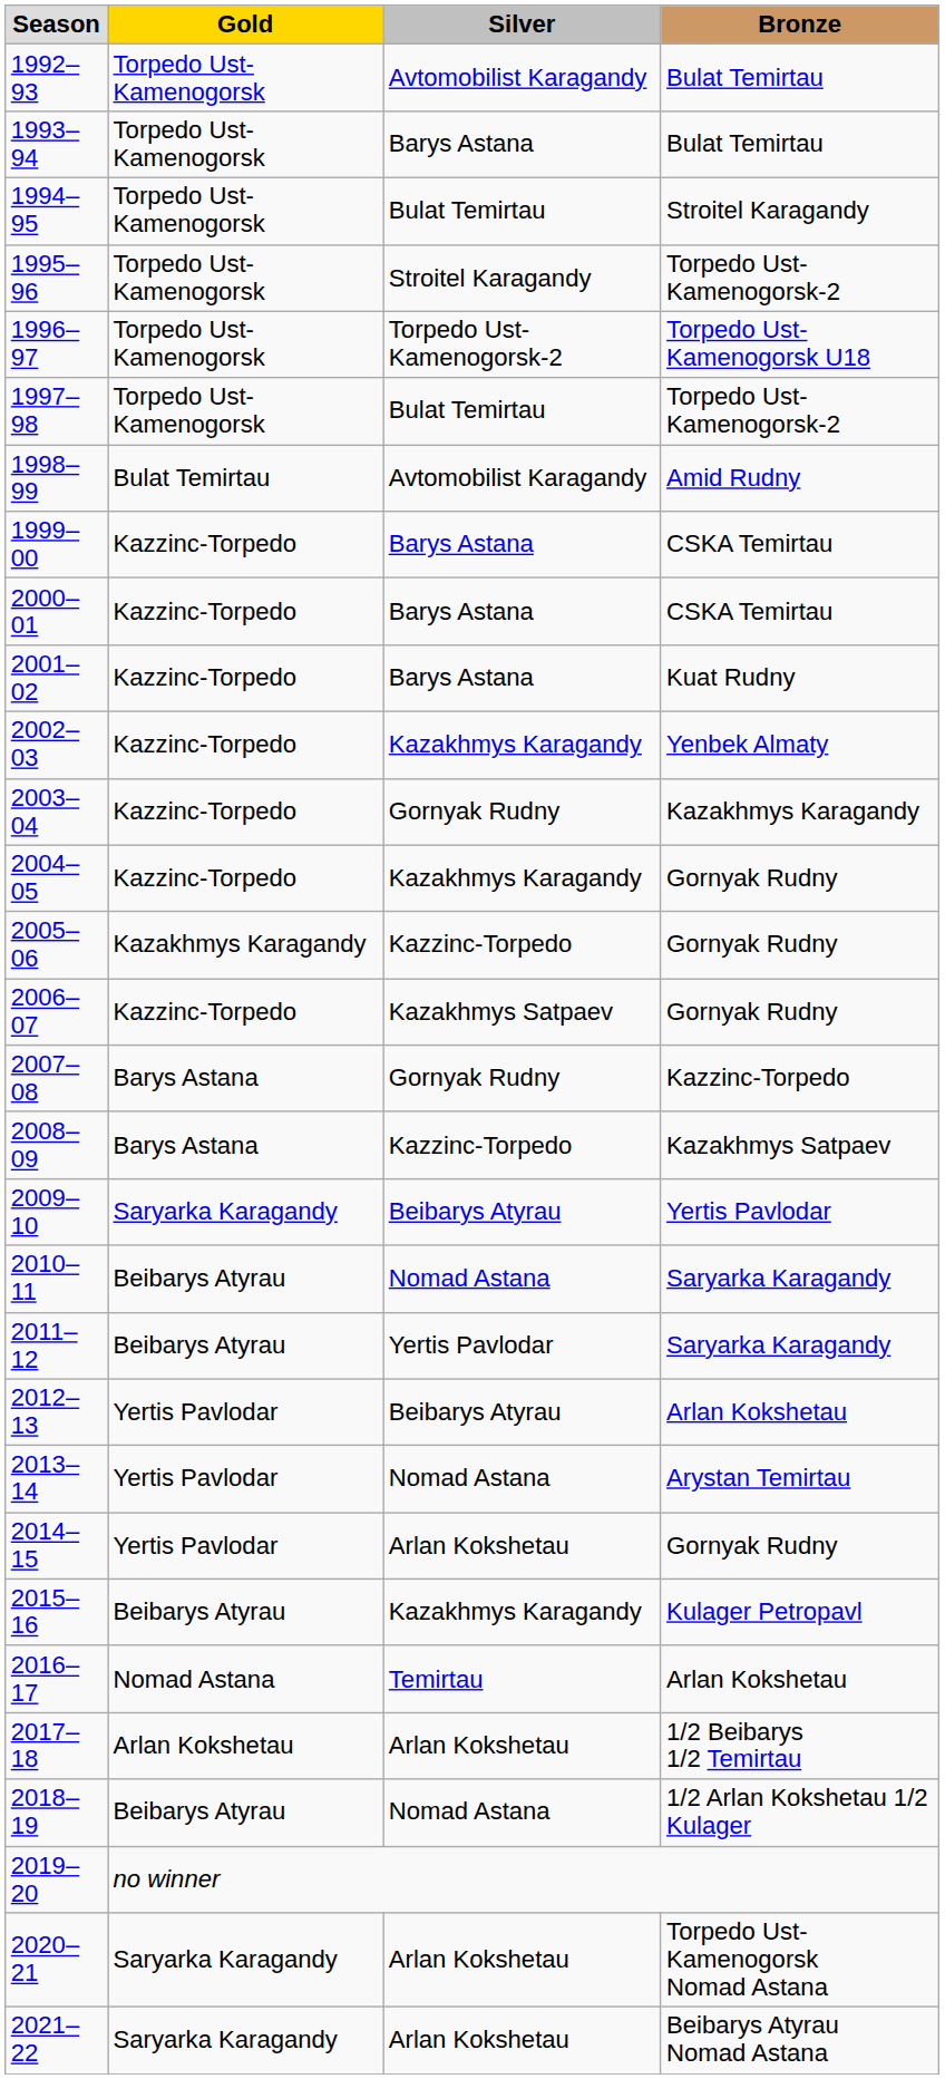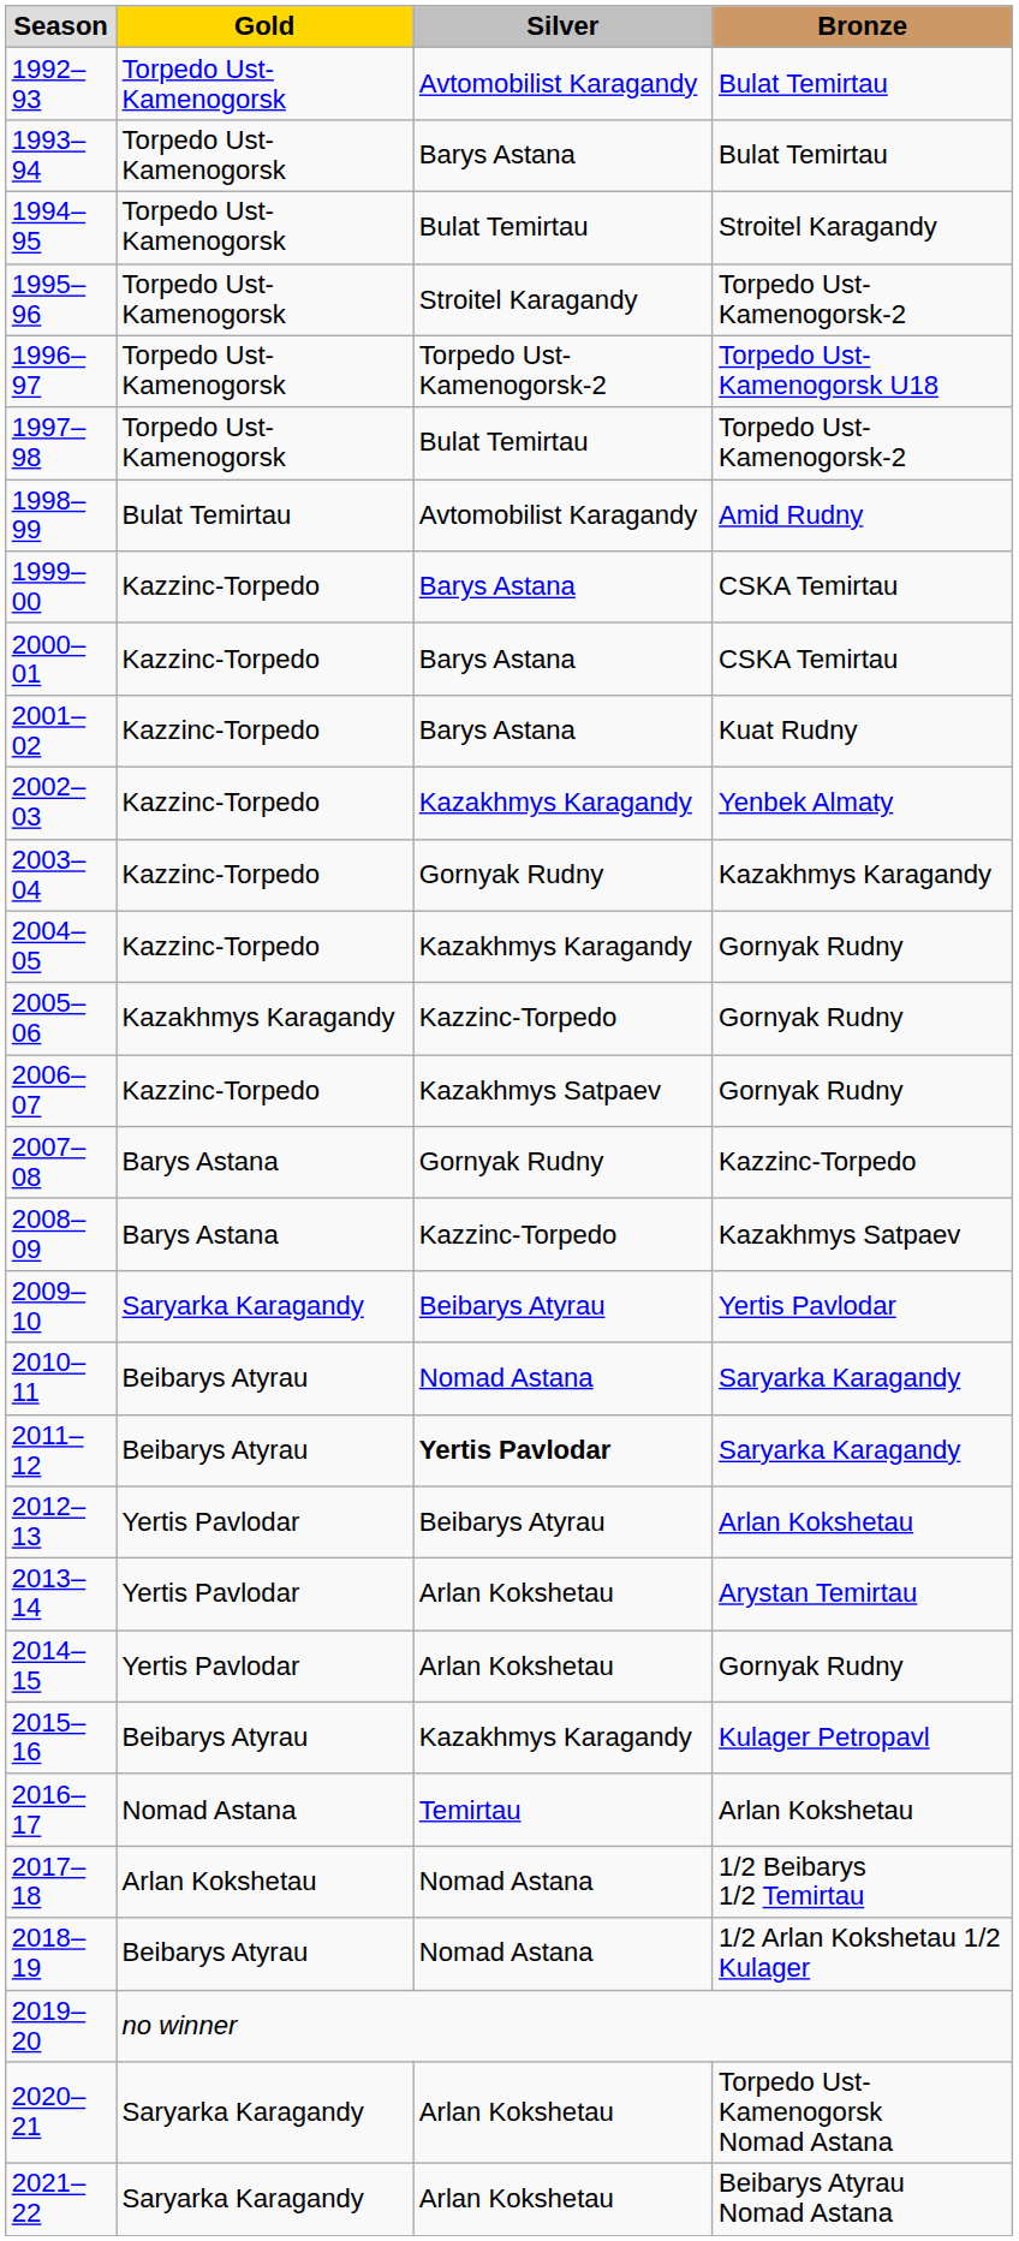2011–12 | Silver: normal -> bold
2013–14 | Silver: Nomad Astana -> Arlan Kokshetau
2017–18 | Silver: Arlan Kokshetau -> Nomad Astana
